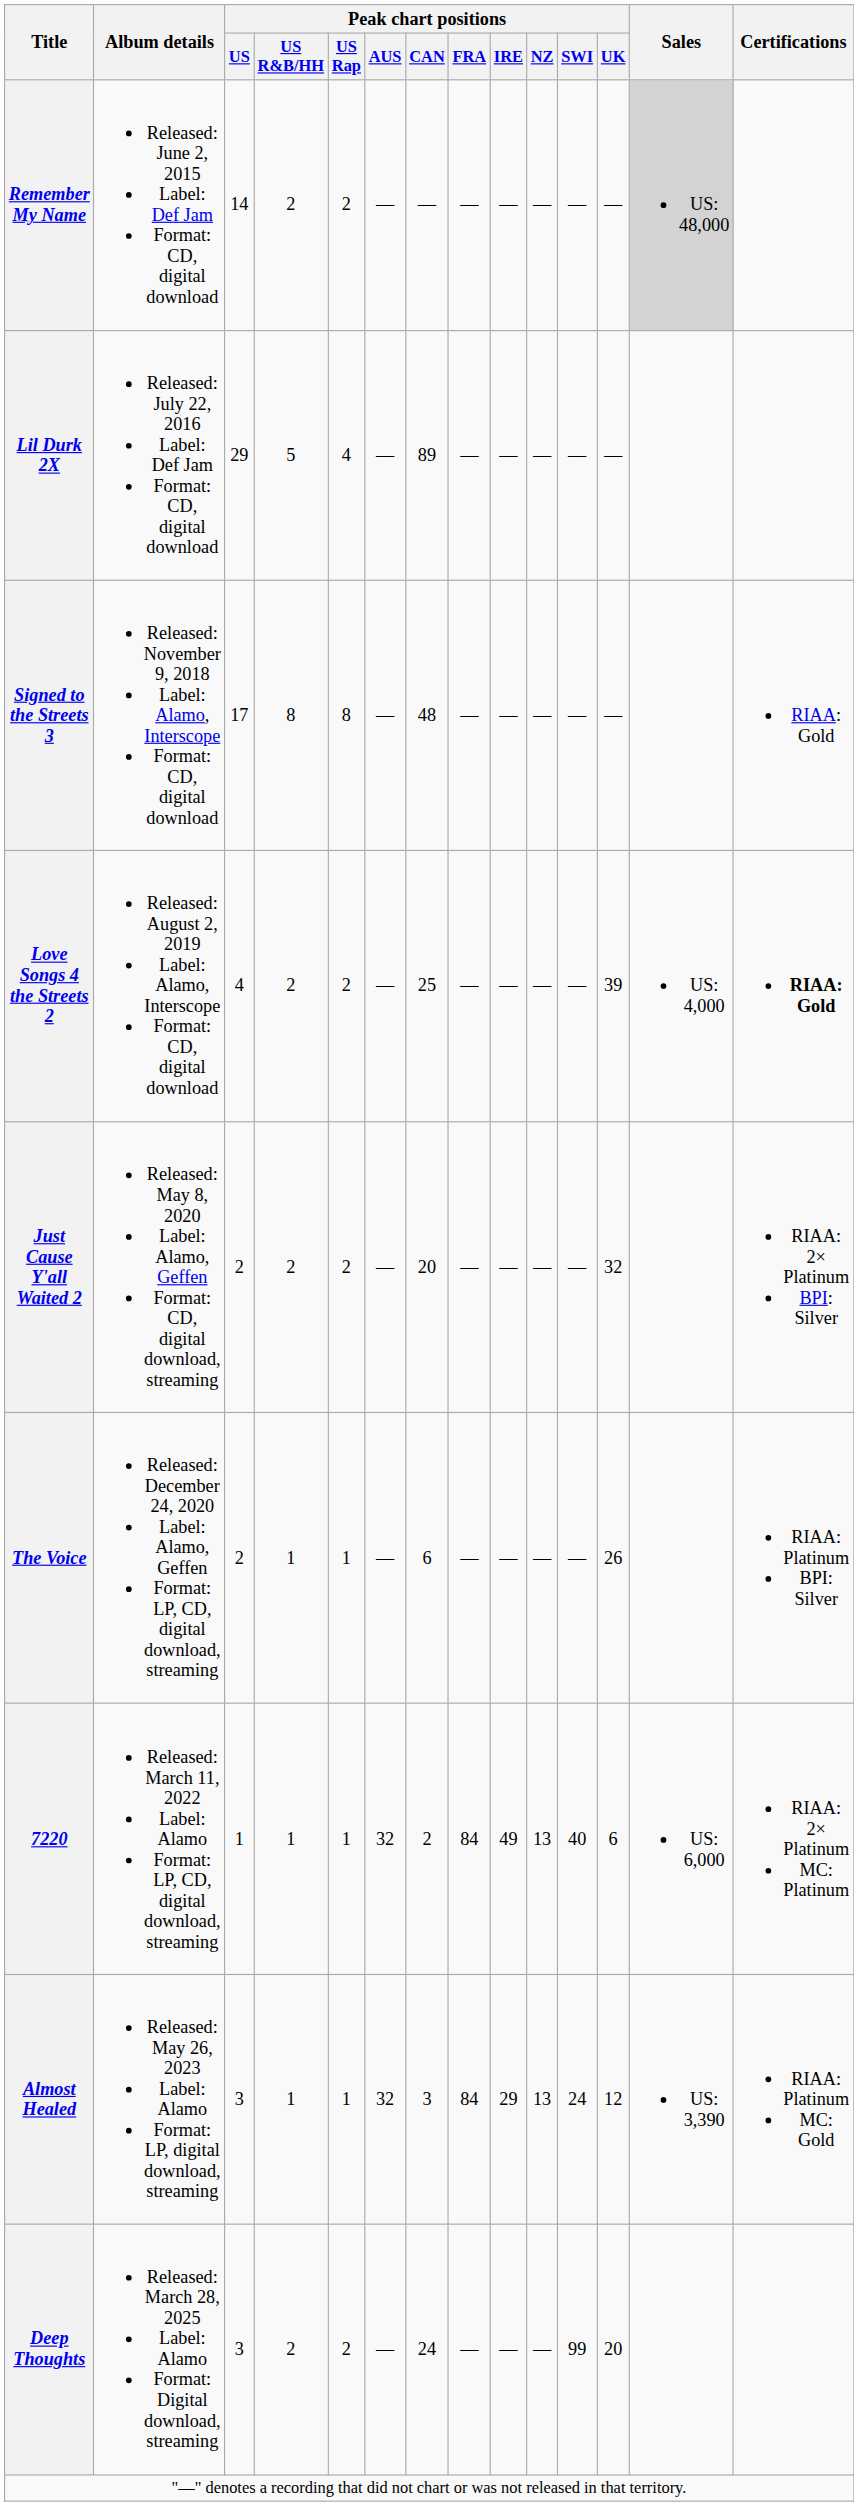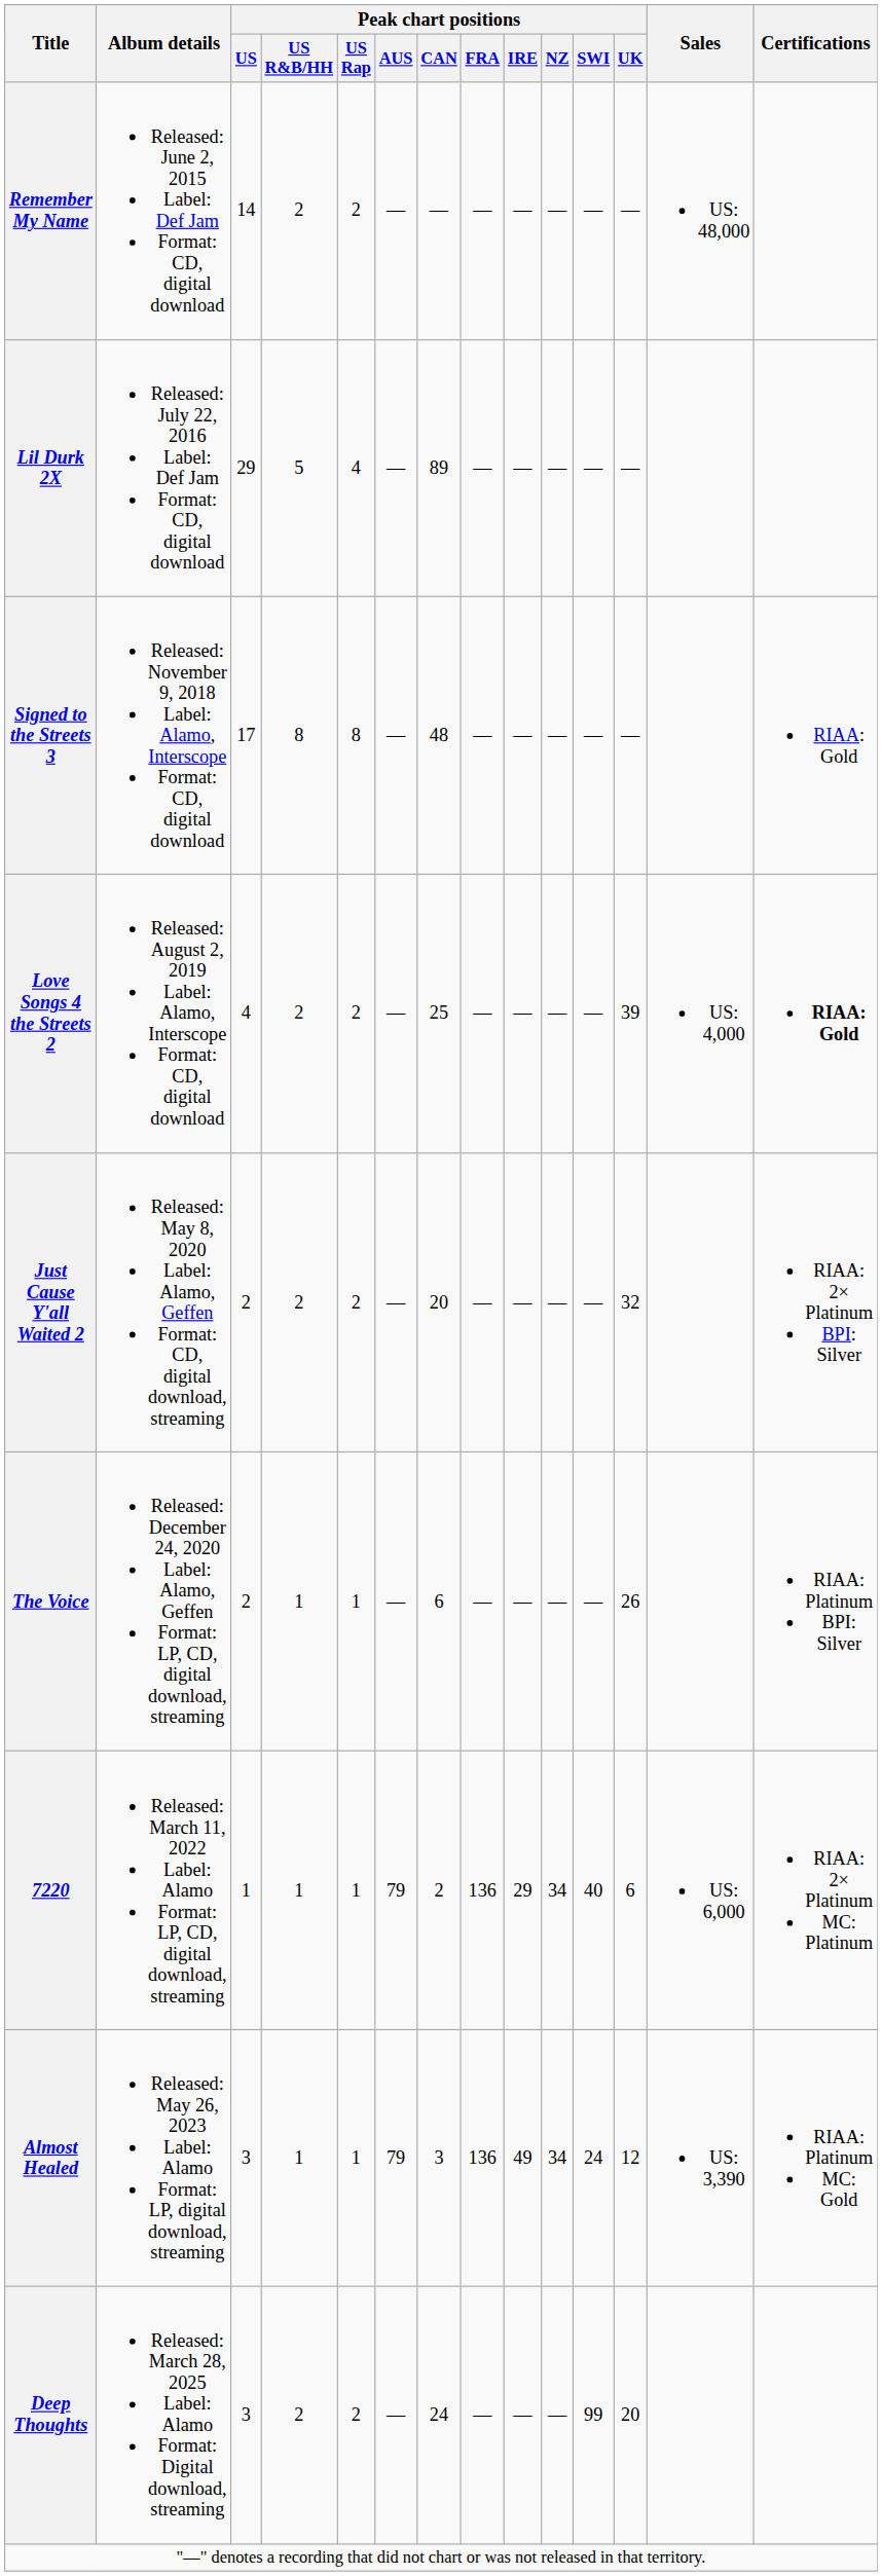Remember My Name | Sales: lightgrey background -> no background
7220 | Peak chart positions / AUS: 32 -> 79
7220 | Peak chart positions / FRA: 84 -> 136
7220 | Peak chart positions / IRE: 49 -> 29
7220 | Peak chart positions / NZ: 13 -> 34
Almost Healed | Peak chart positions / AUS: 32 -> 79
Almost Healed | Peak chart positions / FRA: 84 -> 136
Almost Healed | Peak chart positions / IRE: 29 -> 49
Almost Healed | Peak chart positions / NZ: 13 -> 34
